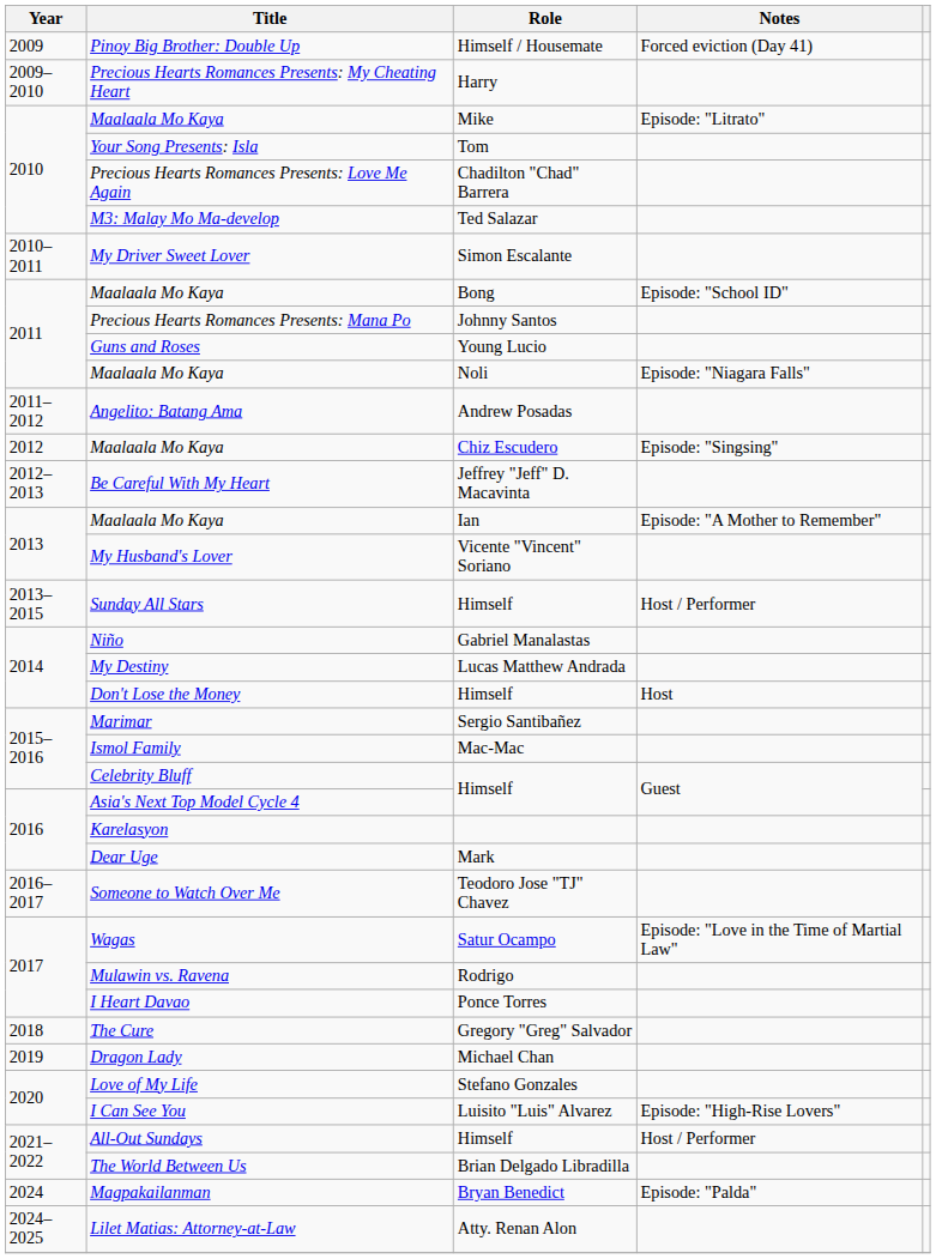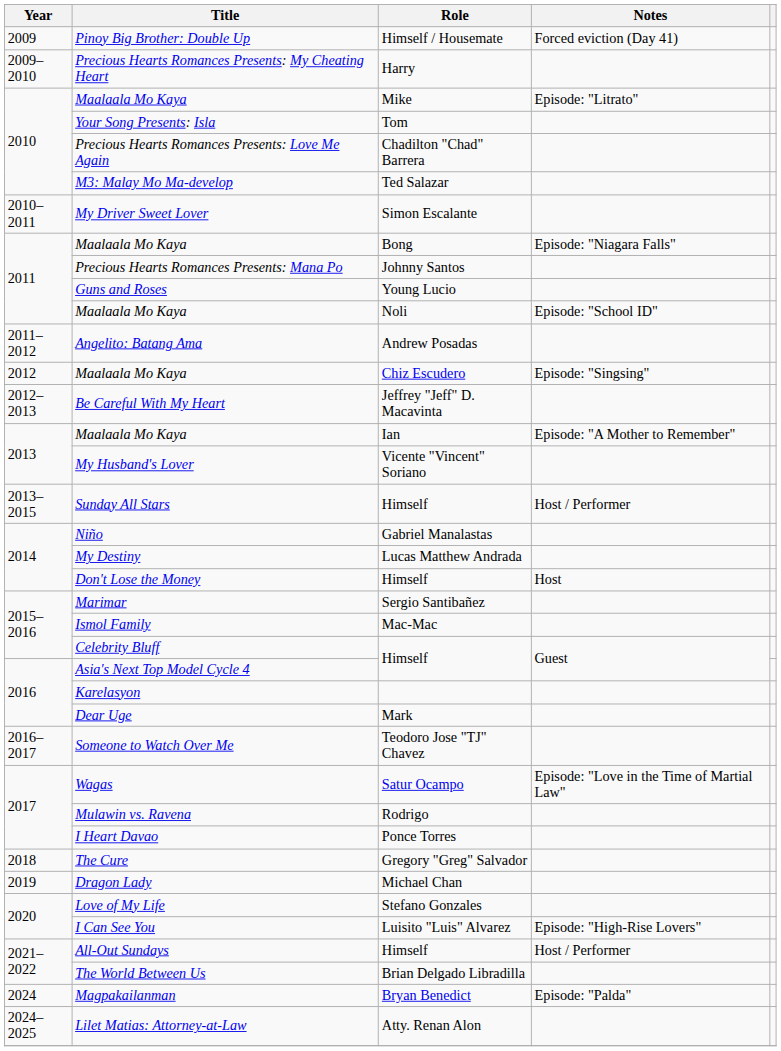Maalaala Mo Kaya / Bong | Notes: Episode: "School ID" -> Episode: "Niagara Falls"
Maalaala Mo Kaya / Noli | Notes: Episode: "Niagara Falls" -> Episode: "School ID"
